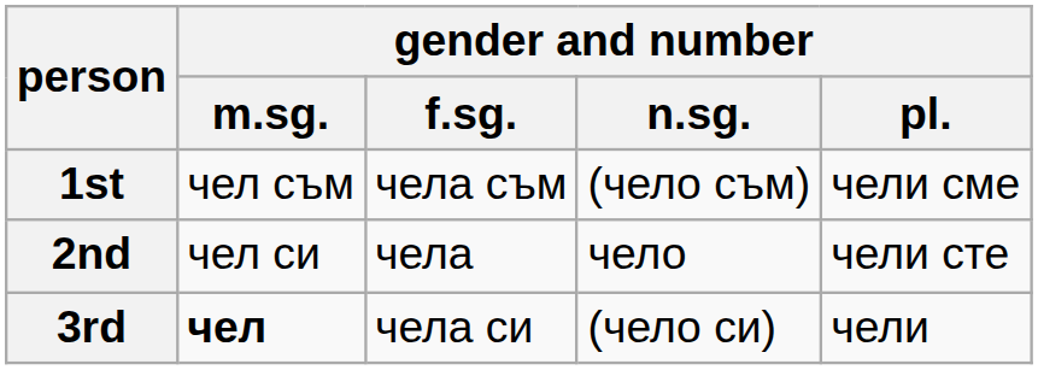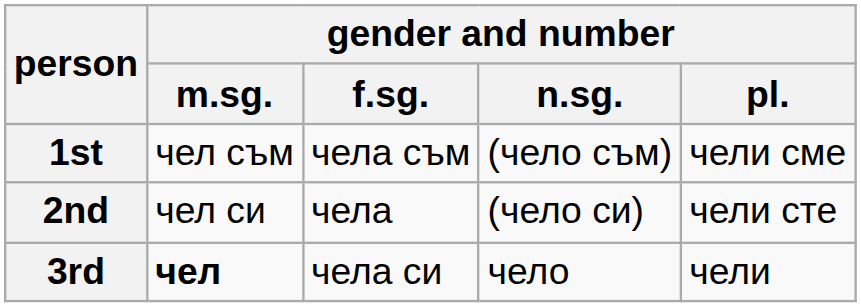2nd | gender and number / n.sg.: чело -> (чело си)
3rd | gender and number / n.sg.: (чело си) -> чело
